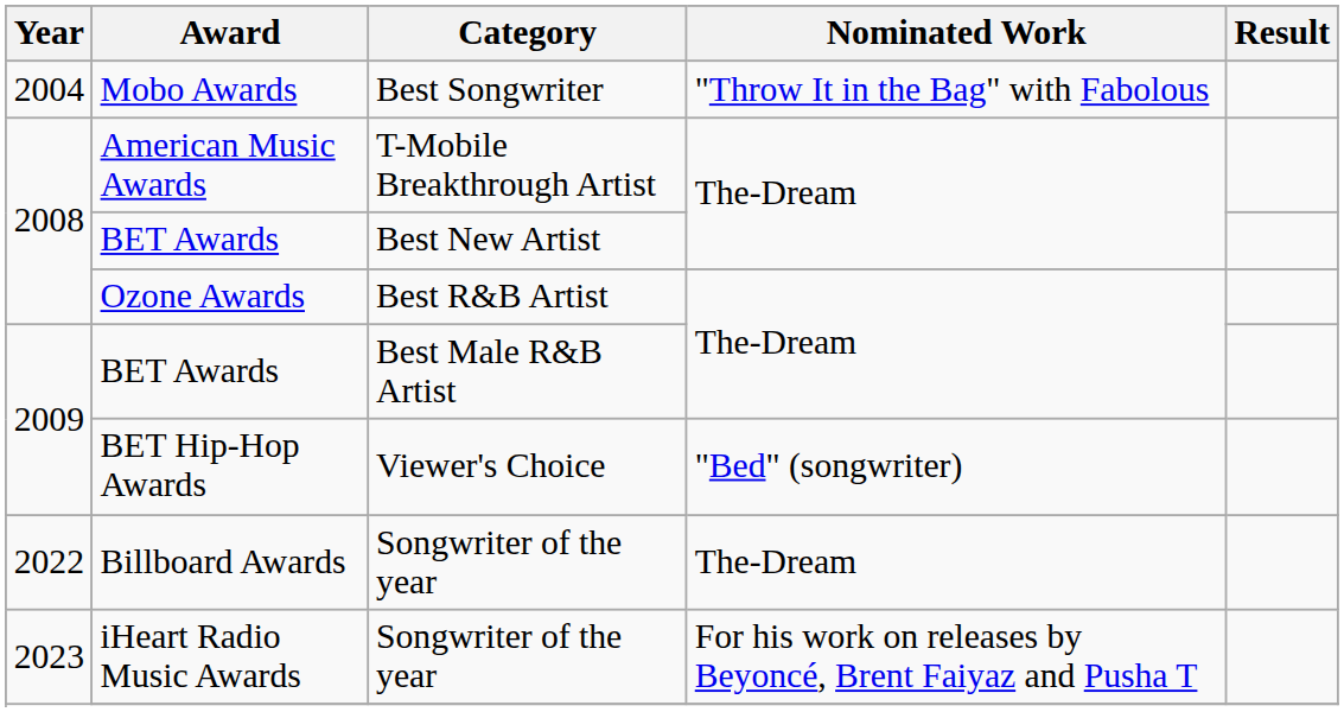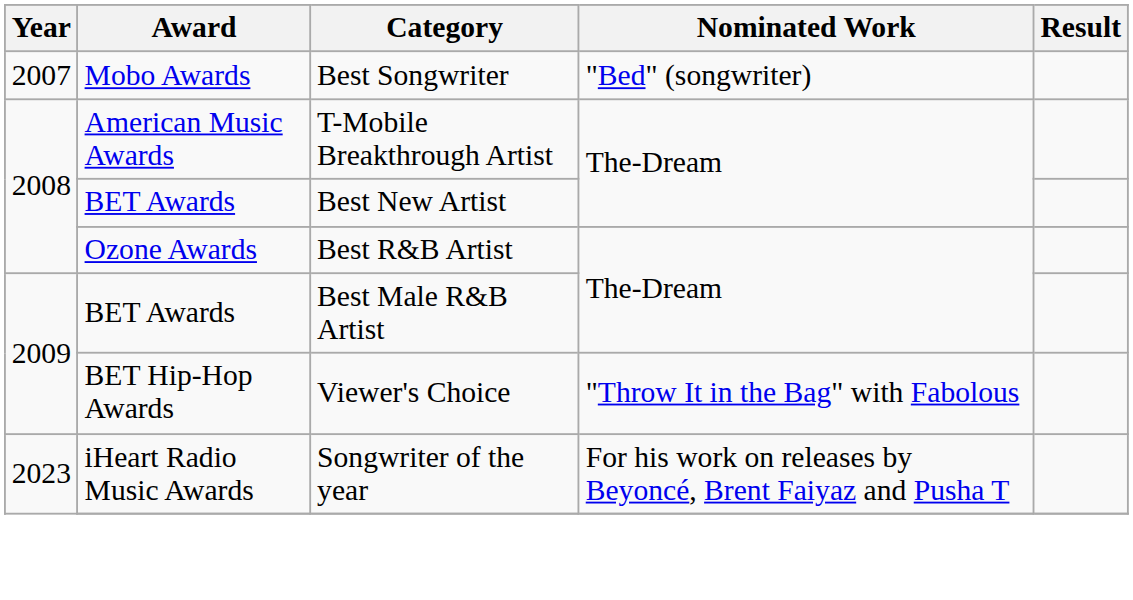Mobo Awards | Year: 2004 -> 2007
Mobo Awards | Nominated Work: "Throw It in the Bag" with Fabolous -> "Bed" (songwriter)
BET Hip-Hop Awards | Nominated Work: "Bed" (songwriter) -> "Throw It in the Bag" with Fabolous
- row: 2022 | Billboard Awards | Songwriter of the year | The-Dream
